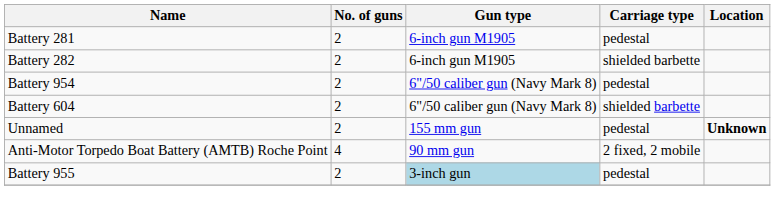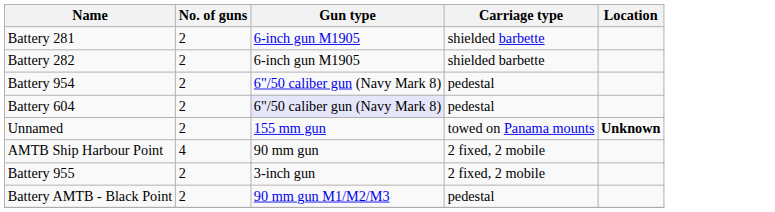Battery 281 | Carriage type: pedestal -> shielded barbette
Battery 604 | Gun type: no background -> lavender background
Battery 604 | Carriage type: shielded barbette -> pedestal
Unnamed | Carriage type: pedestal -> towed on Panama mounts
- row: Anti-Motor Torpedo Boat Battery (AMTB) Roche Point | 4 | 90 mm gun | 2 fixed, 2 mobile
+ row: AMTB Ship Harbour Point | 4 | 90 mm gun | 2 fixed, 2 mobile
Battery 955 | Gun type: lightblue background -> no background
Battery 955 | Carriage type: pedestal -> 2 fixed, 2 mobile
+ row: Battery AMTB - Black Point | 2 | 90 mm gun M1/M2/M3 | pedestal
